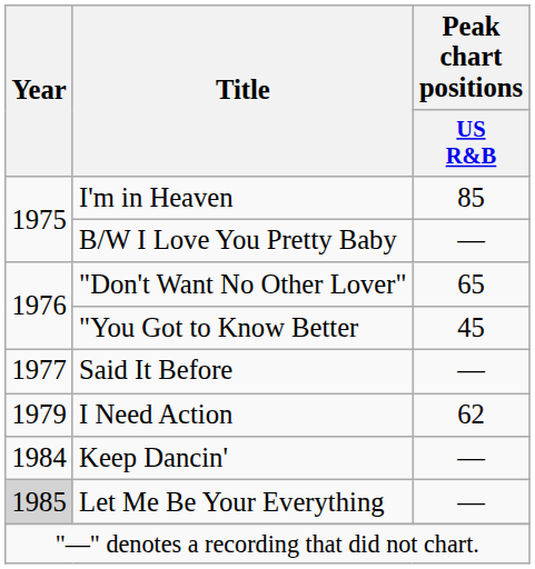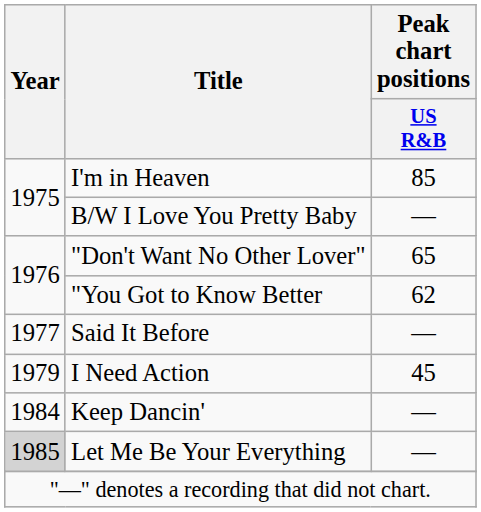"You Got to Know Better | Peak chart positions / US R&B: 45 -> 62
I Need Action | Peak chart positions / US R&B: 62 -> 45
